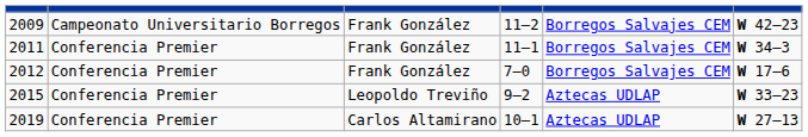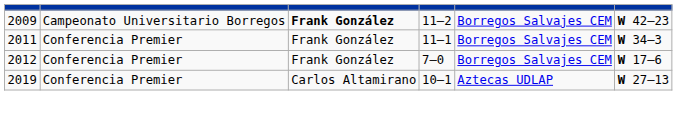2009 | column 3: normal -> bold
- row: 2015 | Conferencia Premier | Leopoldo Treviño | 9–2 | Aztecas UDLAP | W 33–23
